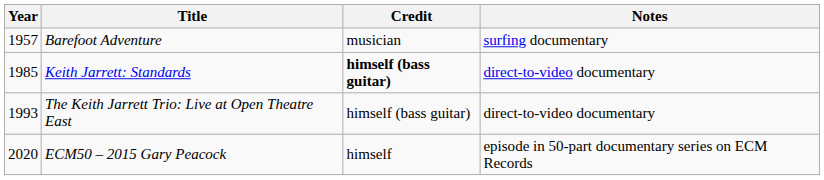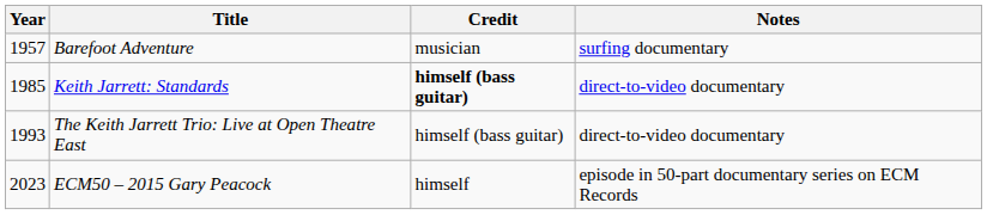ECM50 – 2015 Gary Peacock | Year: 2020 -> 2023
